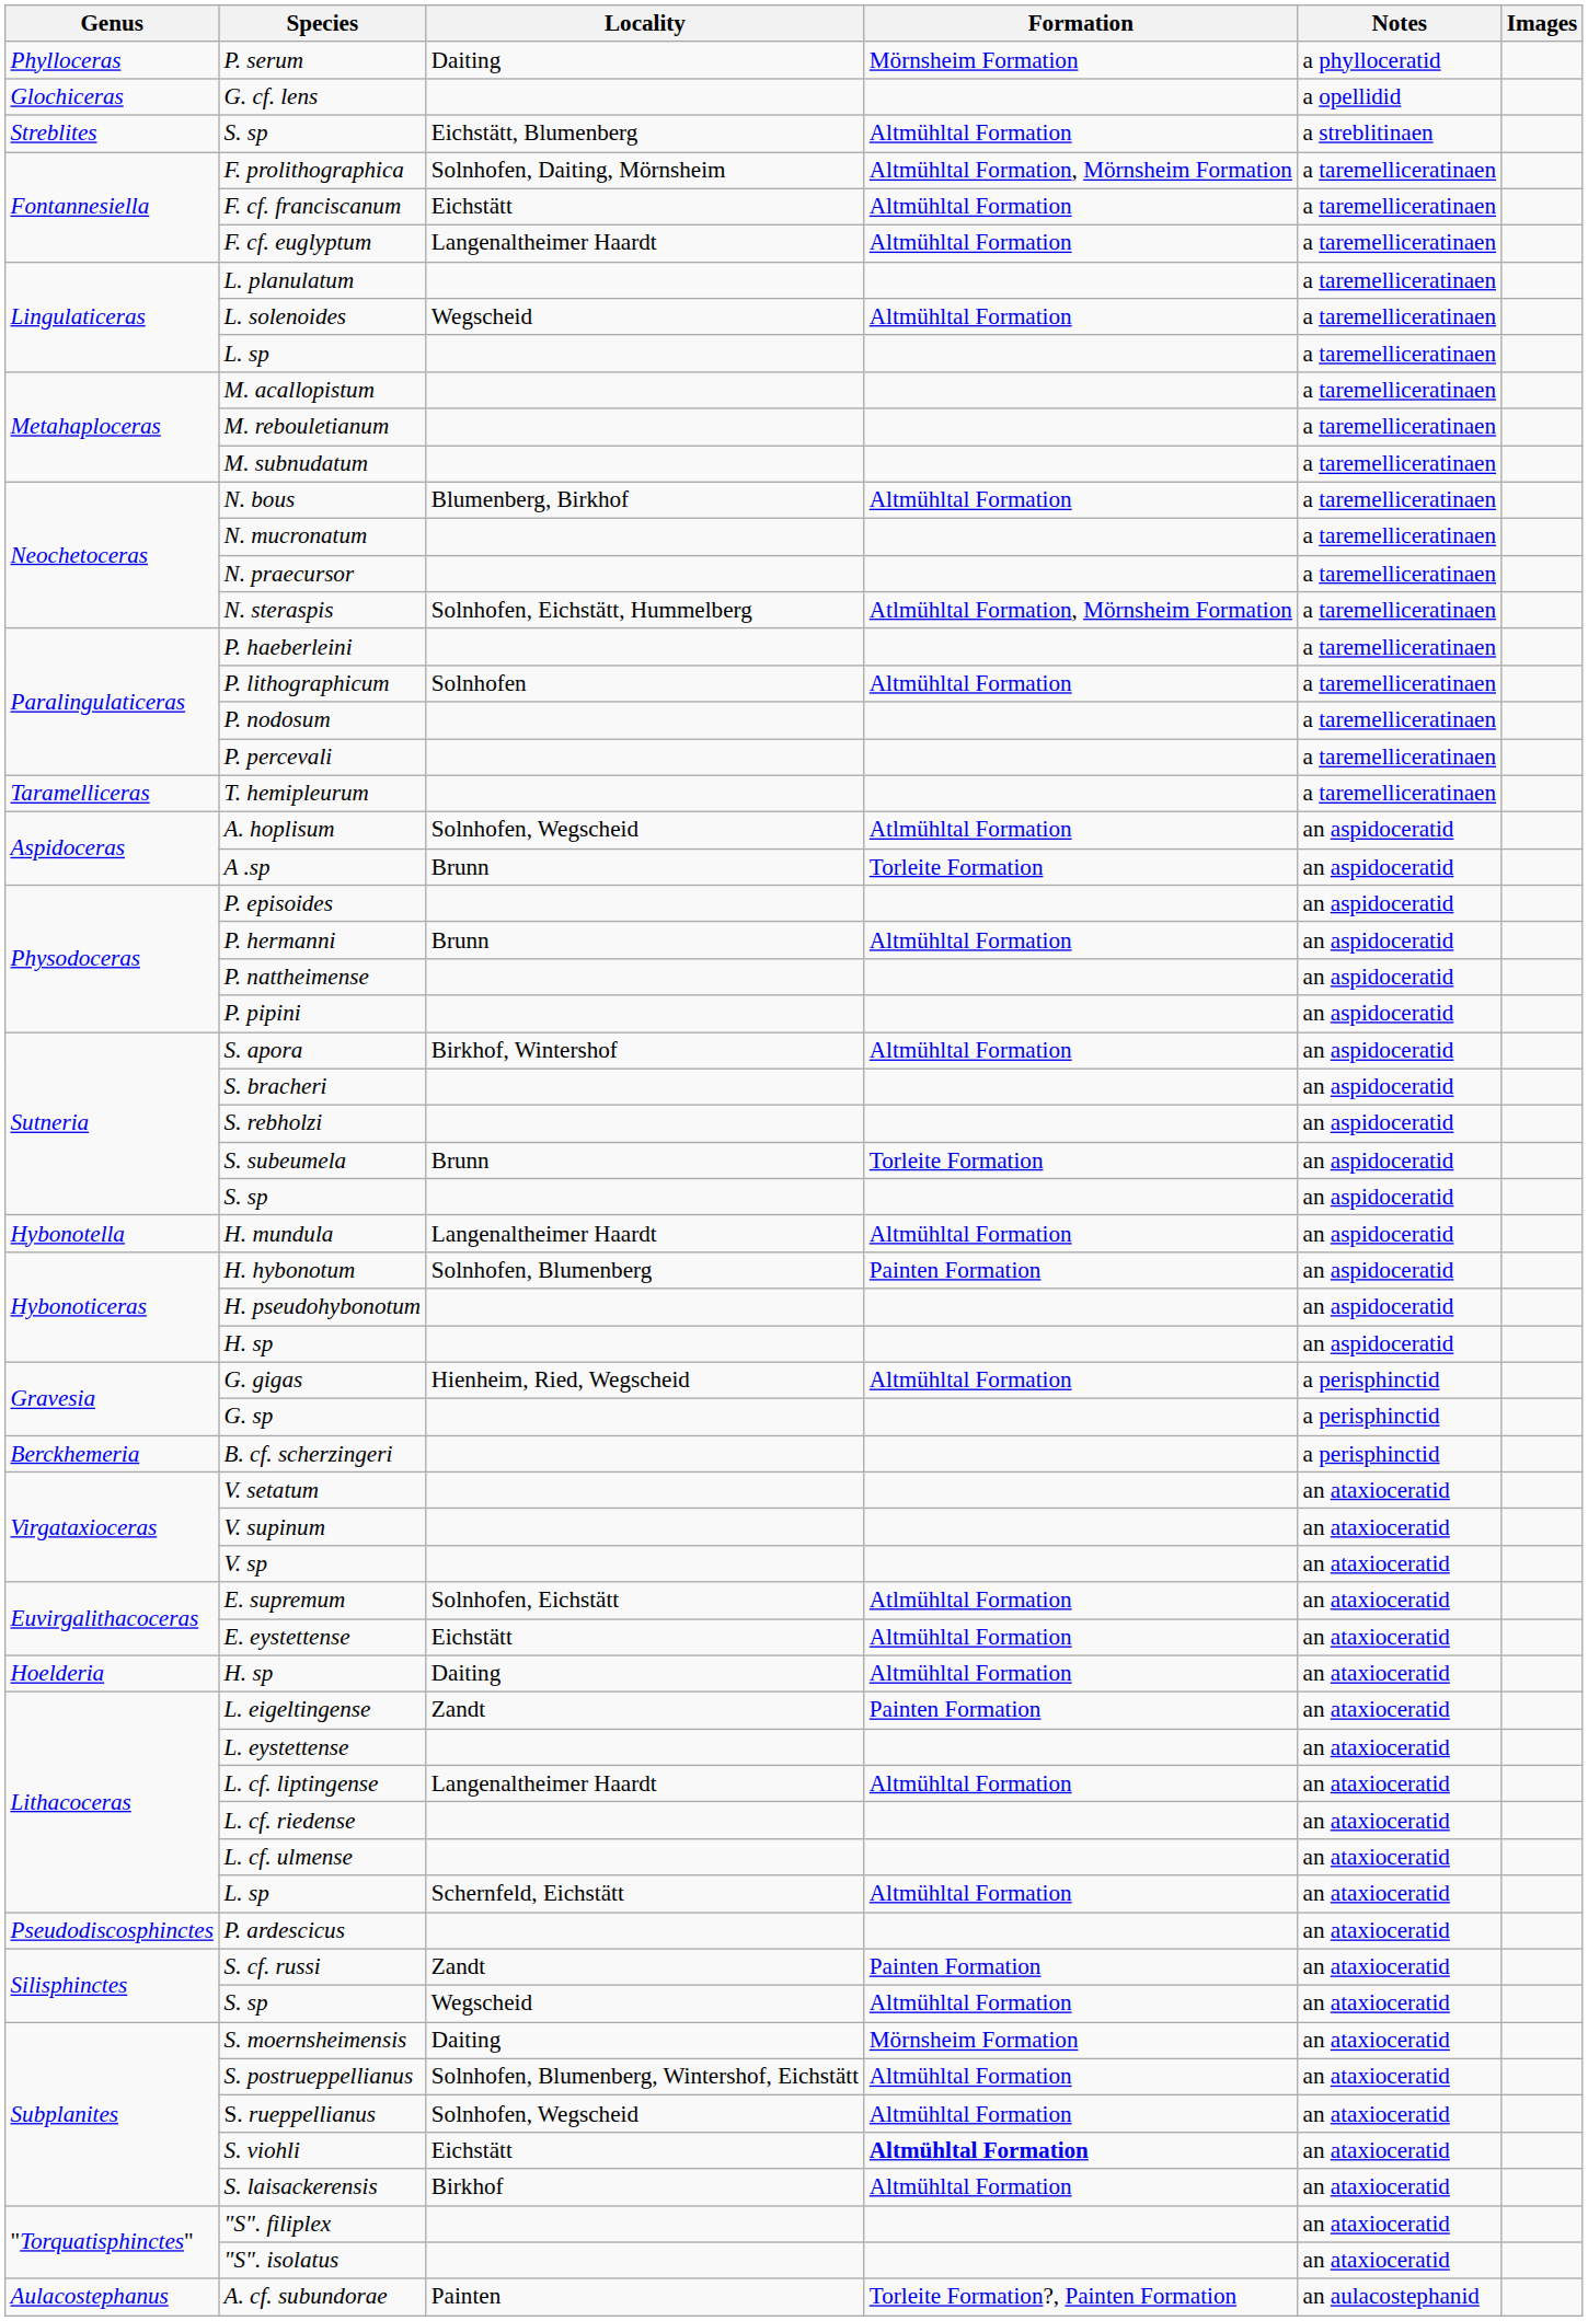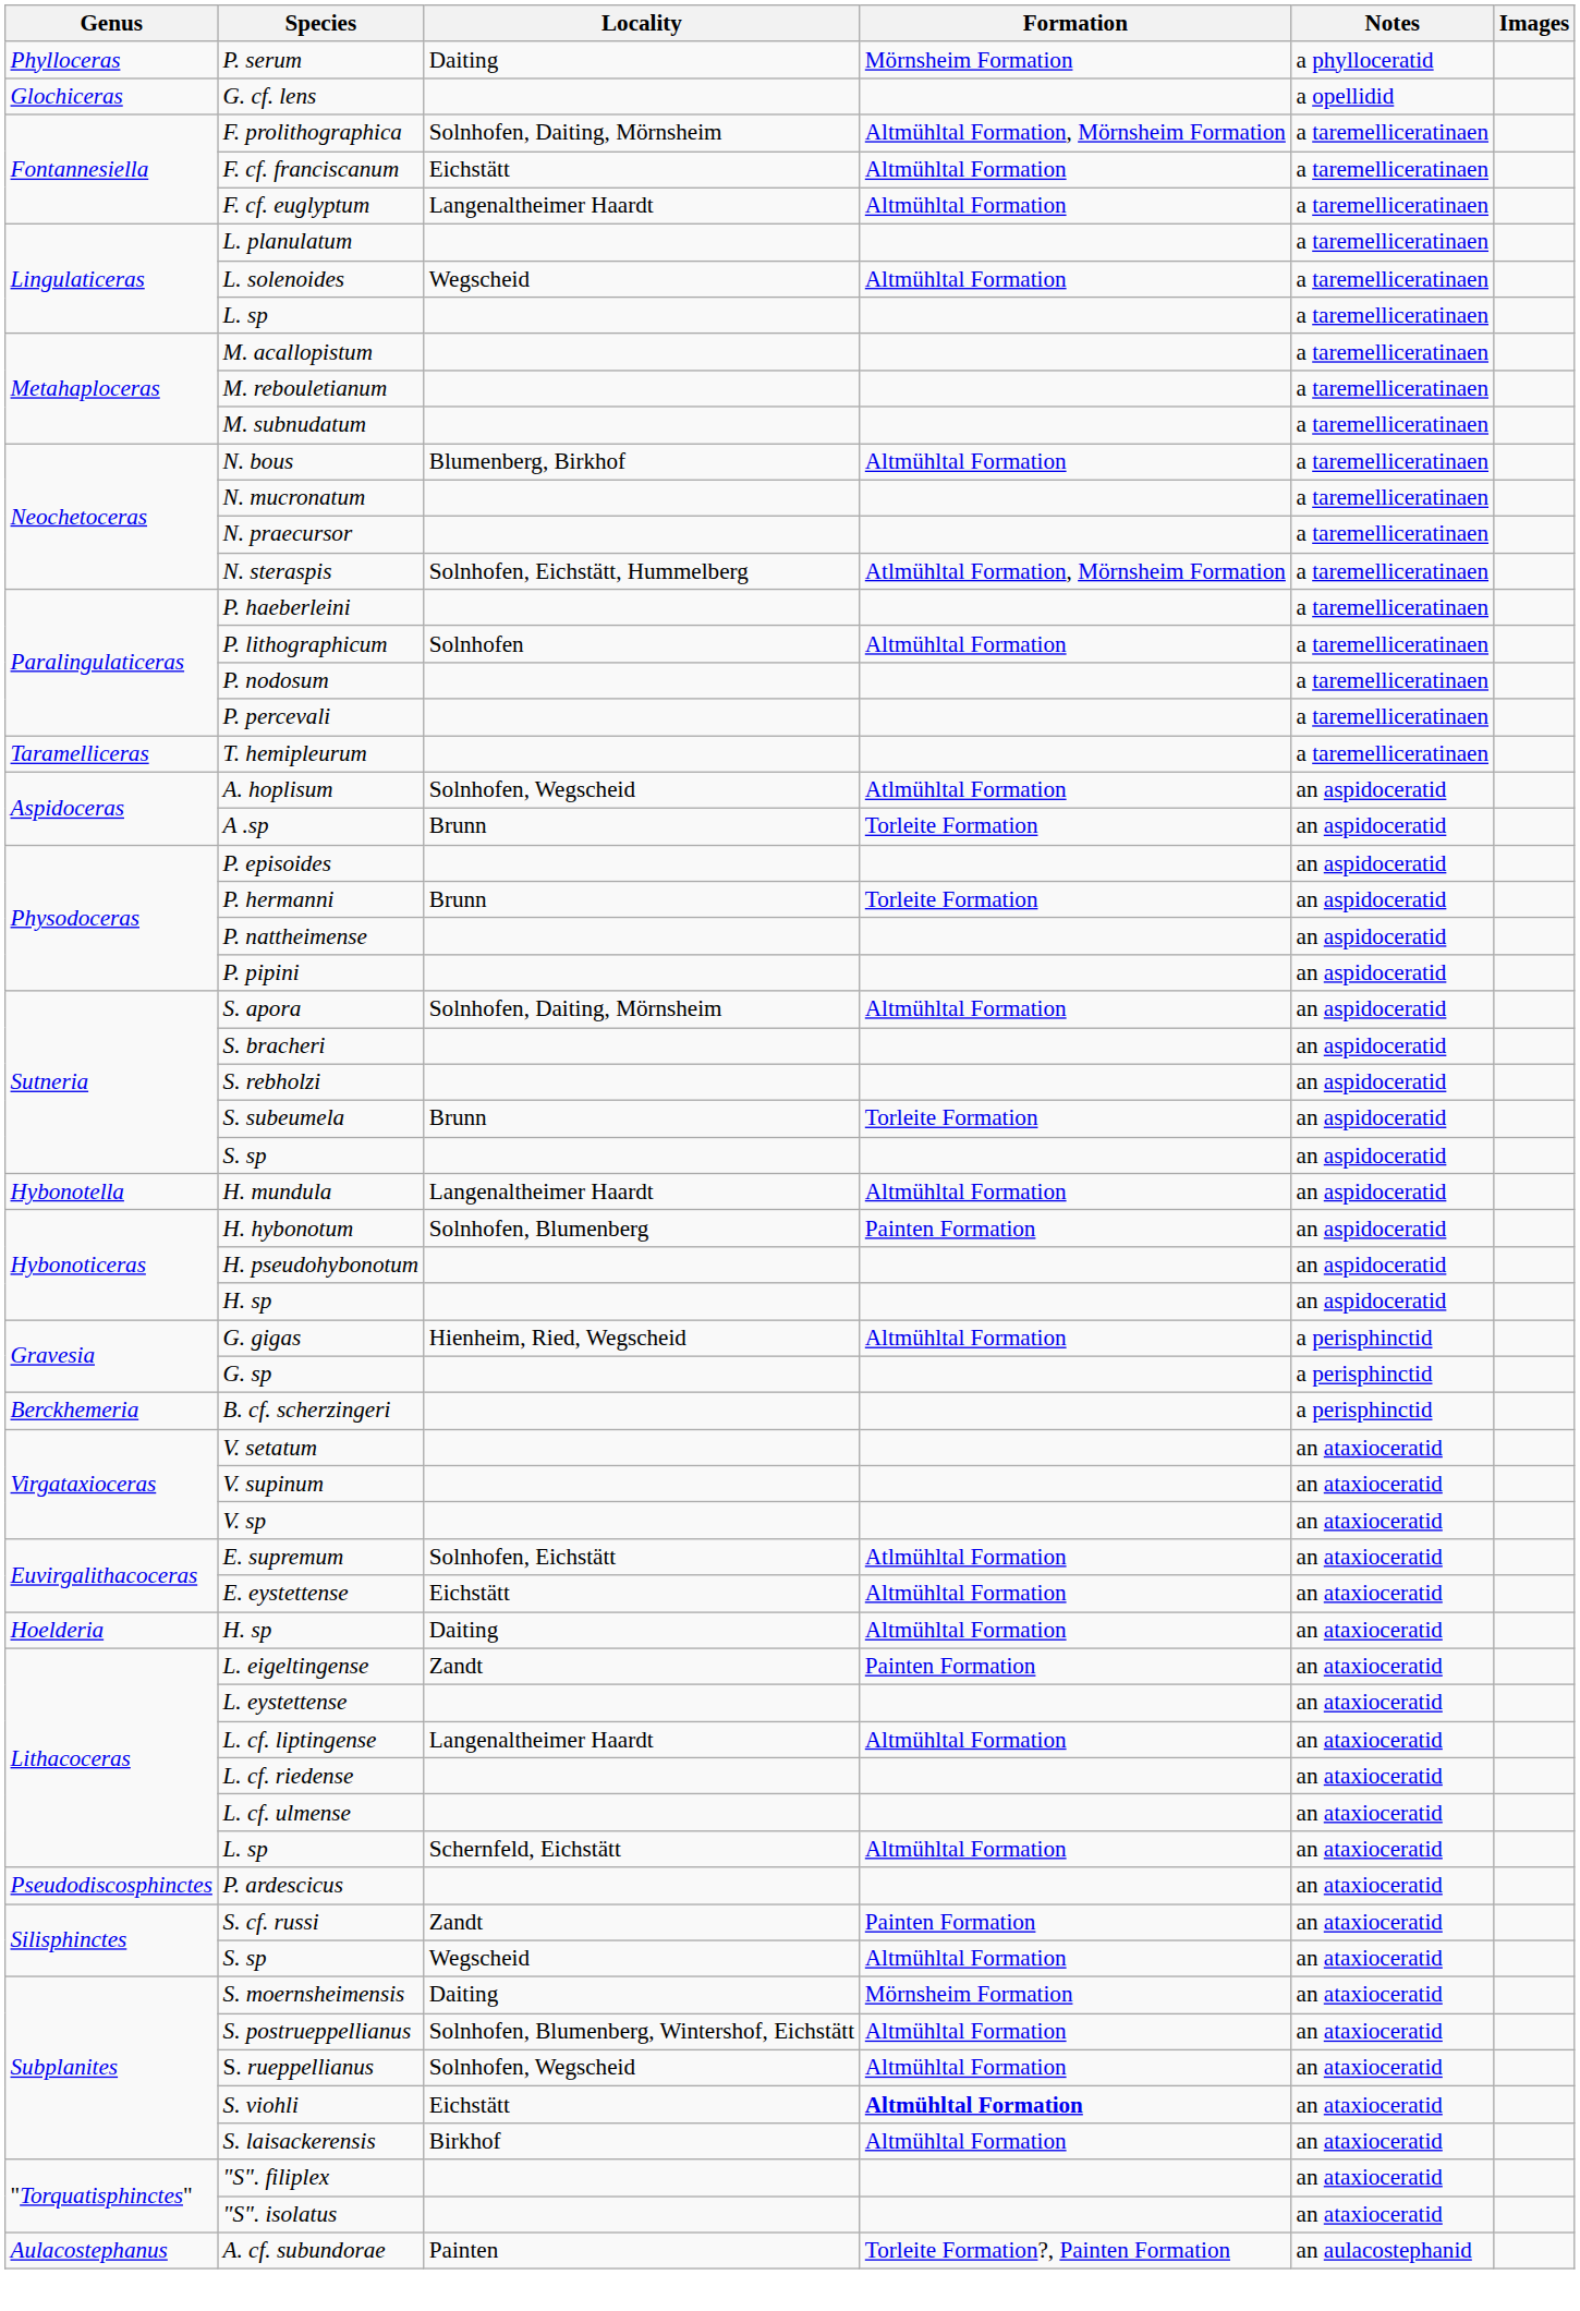- row: Streblites | S. sp | Eichstätt, Blumenberg | Altmühltal Formation | a streblitinaen
P. hermanni | Formation: Altmühltal Formation -> Torleite Formation
S. apora | Locality: Birkhof, Wintershof -> Solnhofen, Daiting, Mörnsheim
